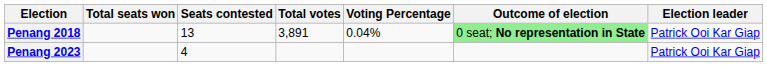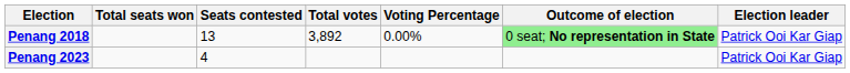Penang 2018 | Total votes: 3,891 -> 3,892
Penang 2018 | Voting Percentage: 0.04% -> 0.00%
